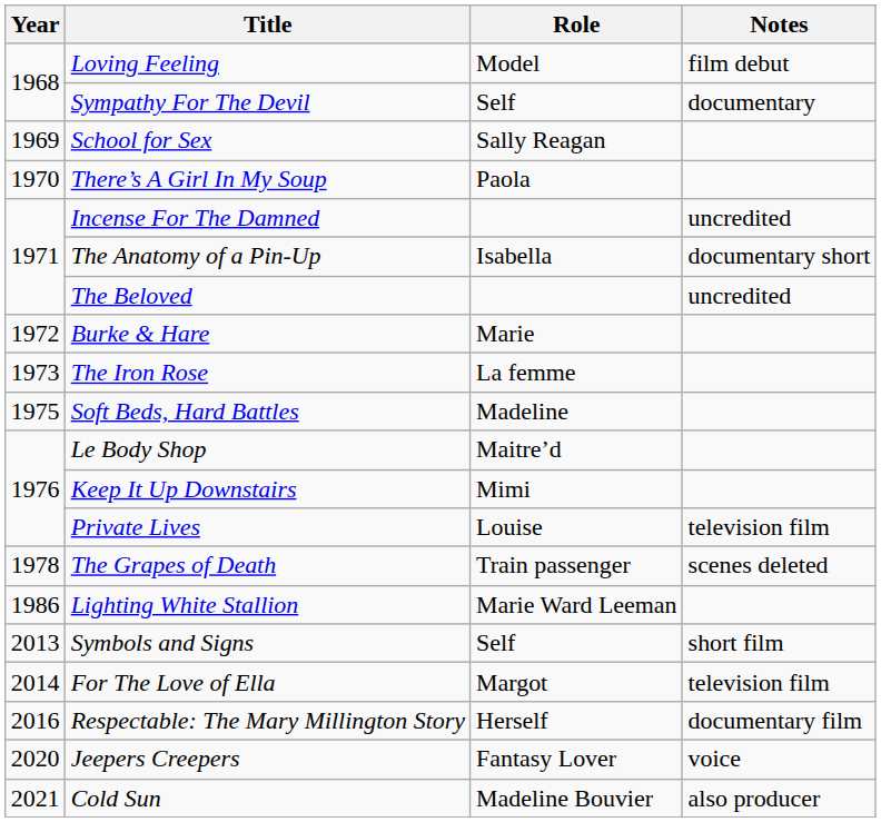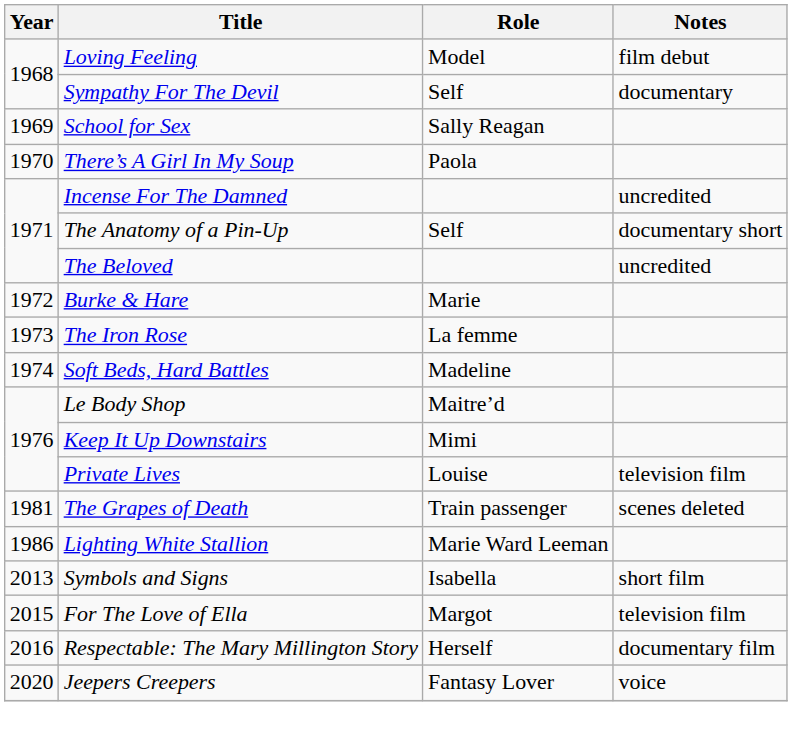The Anatomy of a Pin-Up | Role: Isabella -> Self
Soft Beds, Hard Battles | Year: 1975 -> 1974
The Grapes of Death | Year: 1978 -> 1981
Symbols and Signs | Role: Self -> Isabella
For The Love of Ella | Year: 2014 -> 2015
- row: 2021 | Cold Sun | Madeline Bouvier | also producer
